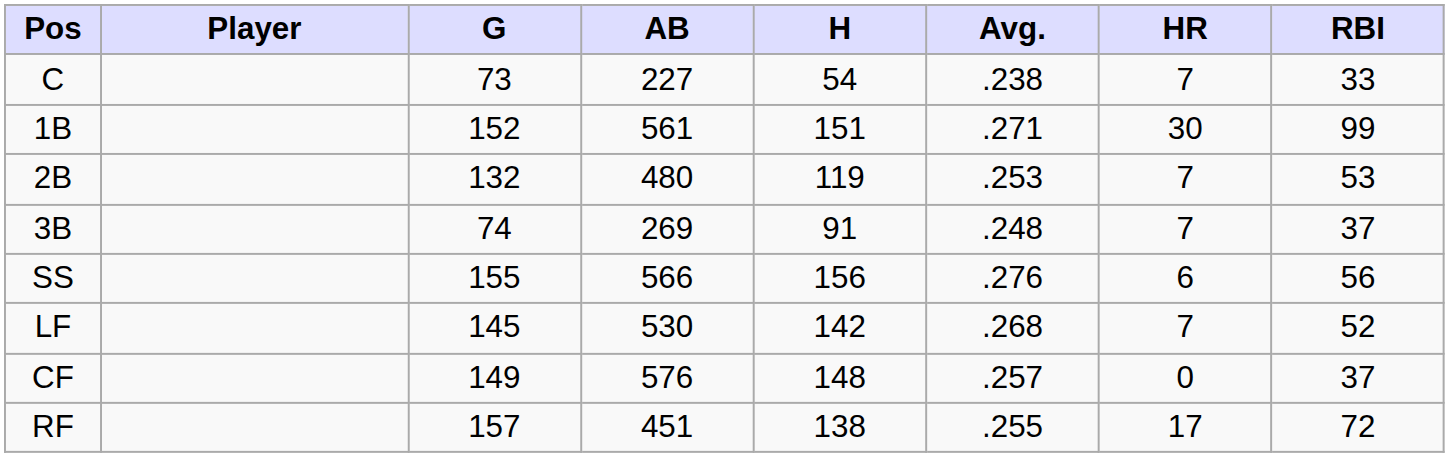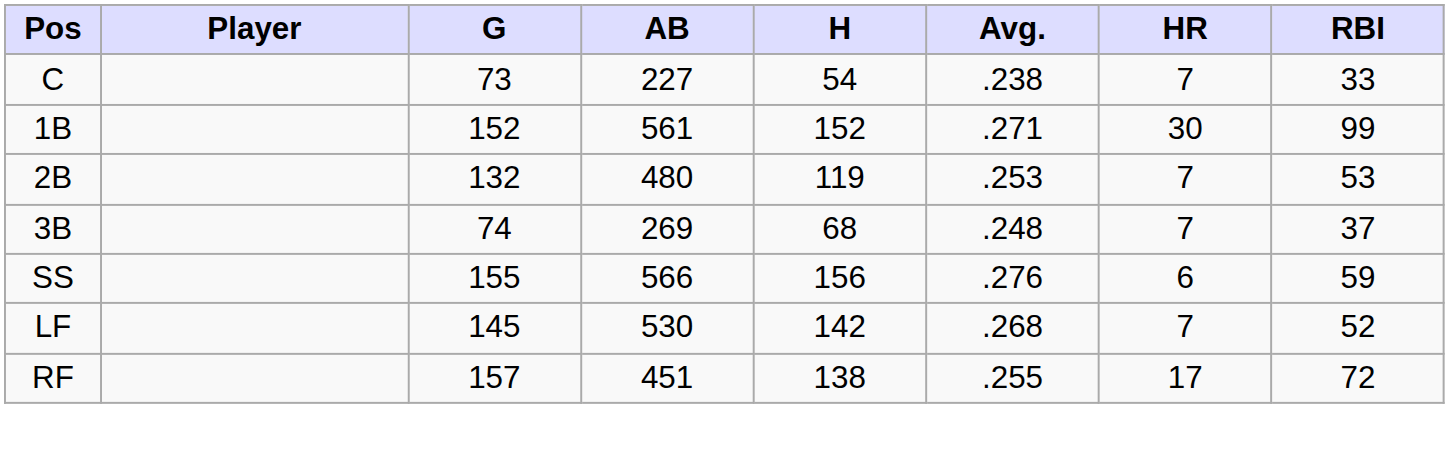1B | H: 151 -> 152
3B | H: 91 -> 68
SS | RBI: 56 -> 59
- row: CF | 149 | 576 | 148 | .257 | 0 | 37
